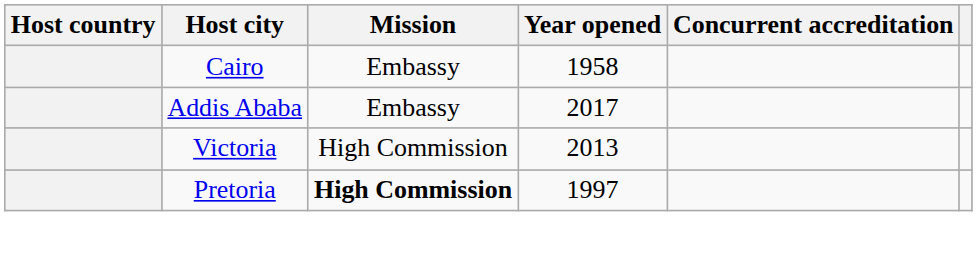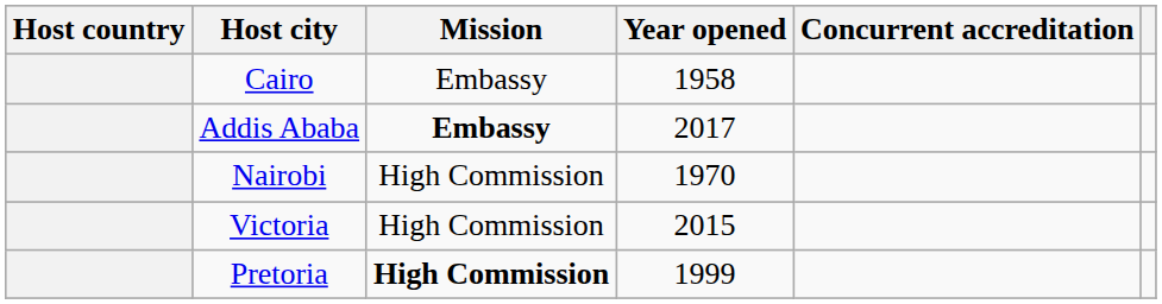Addis Ababa | Mission: normal -> bold
+ row: Nairobi | High Commission | 1970
Victoria | Year opened: 2013 -> 2015
Pretoria | Year opened: 1997 -> 1999
